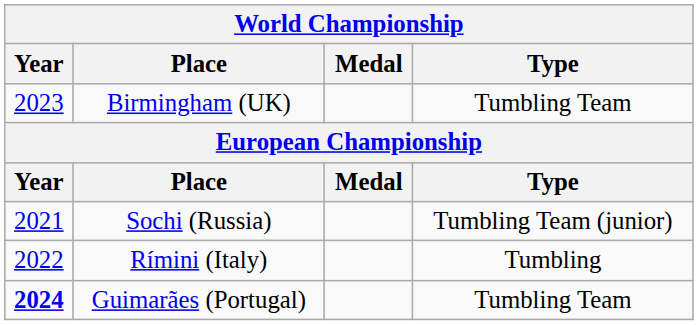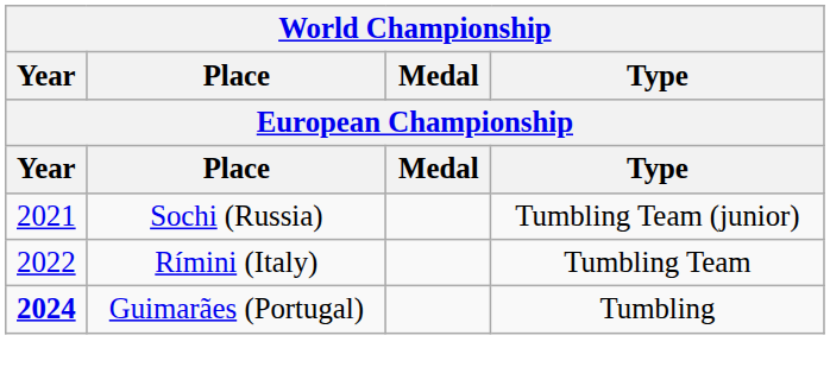- row: 2023 | Birmingham (UK) | Tumbling Team
Rímini (Italy) | Type: Tumbling -> Tumbling Team
Guimarães (Portugal) | Type: Tumbling Team -> Tumbling
